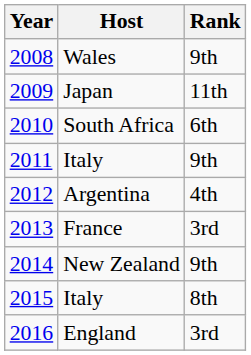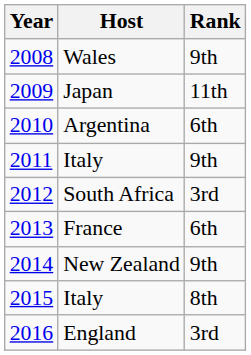2010 | Host: South Africa -> Argentina
2012 | Host: Argentina -> South Africa
2012 | Rank: 4th -> 3rd
2013 | Rank: 3rd -> 6th
